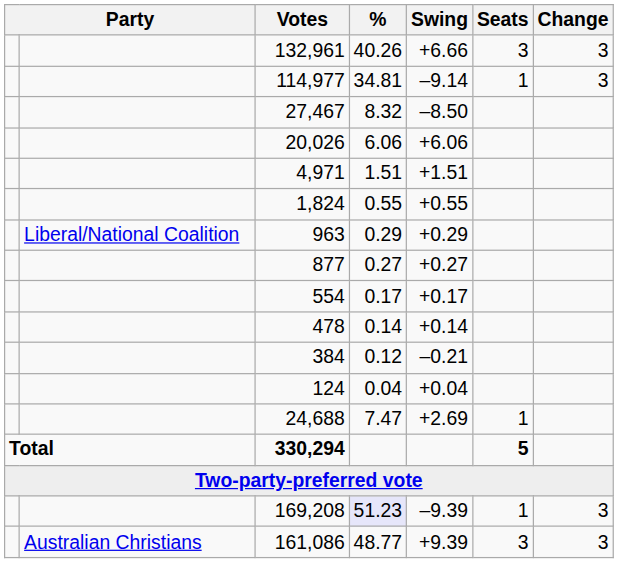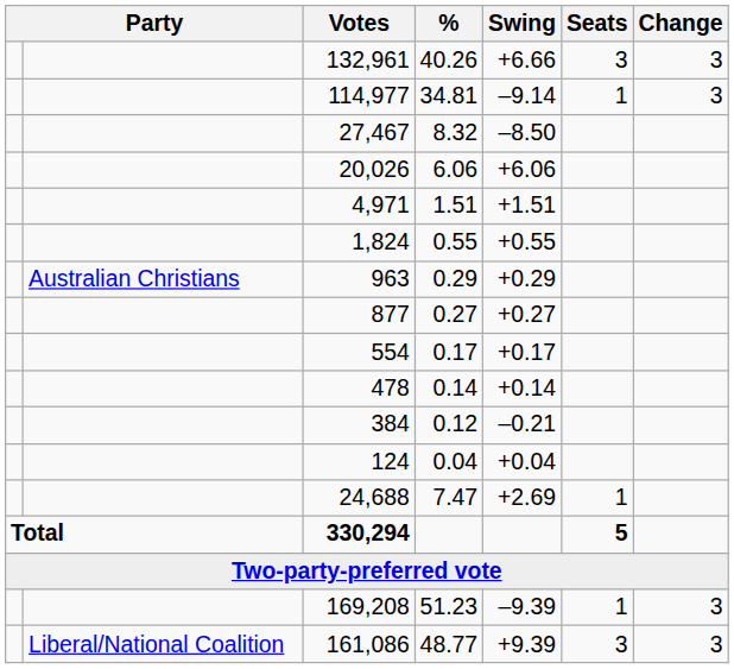963 | column 2: Liberal/National Coalition -> Australian Christians
169,208 | %: lavender background -> no background
161,086 | column 2: Australian Christians -> Liberal/National Coalition
